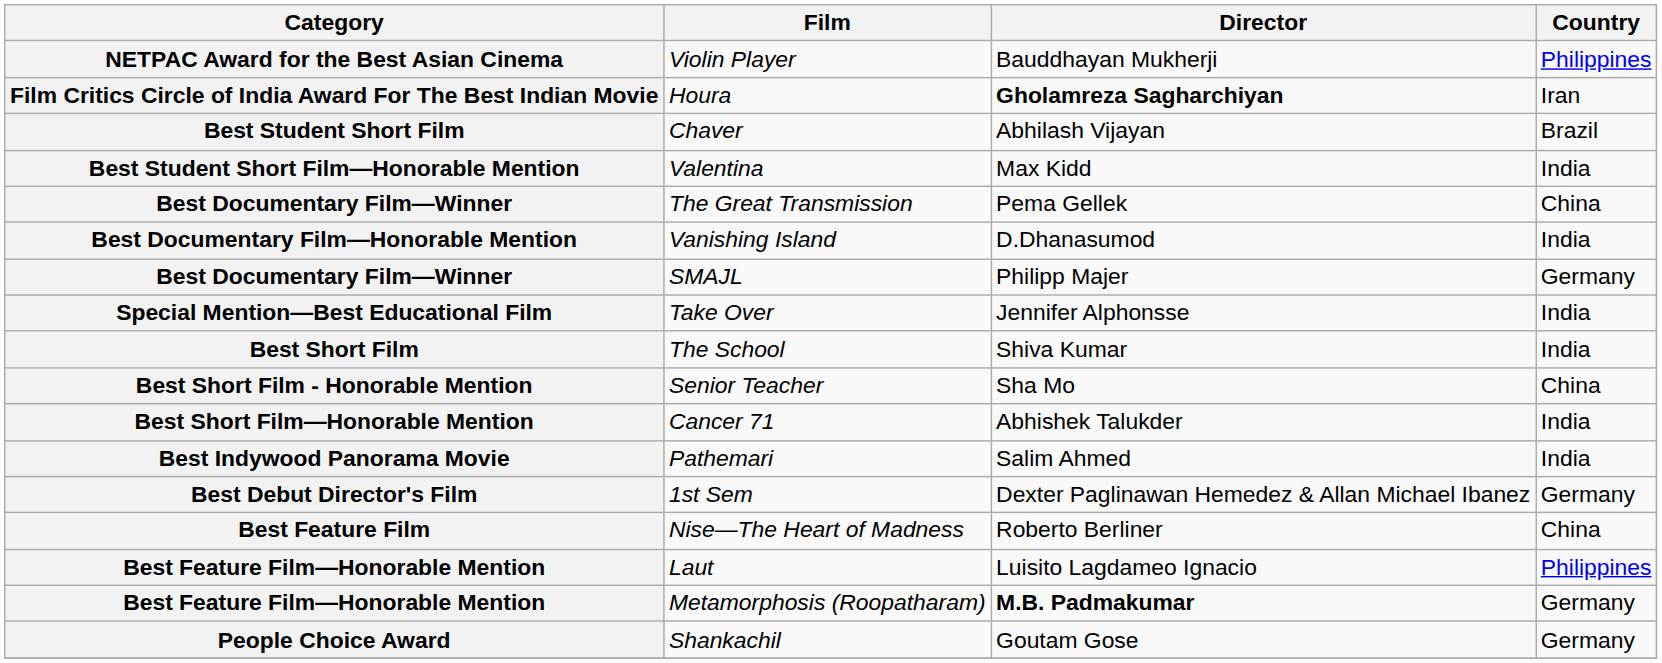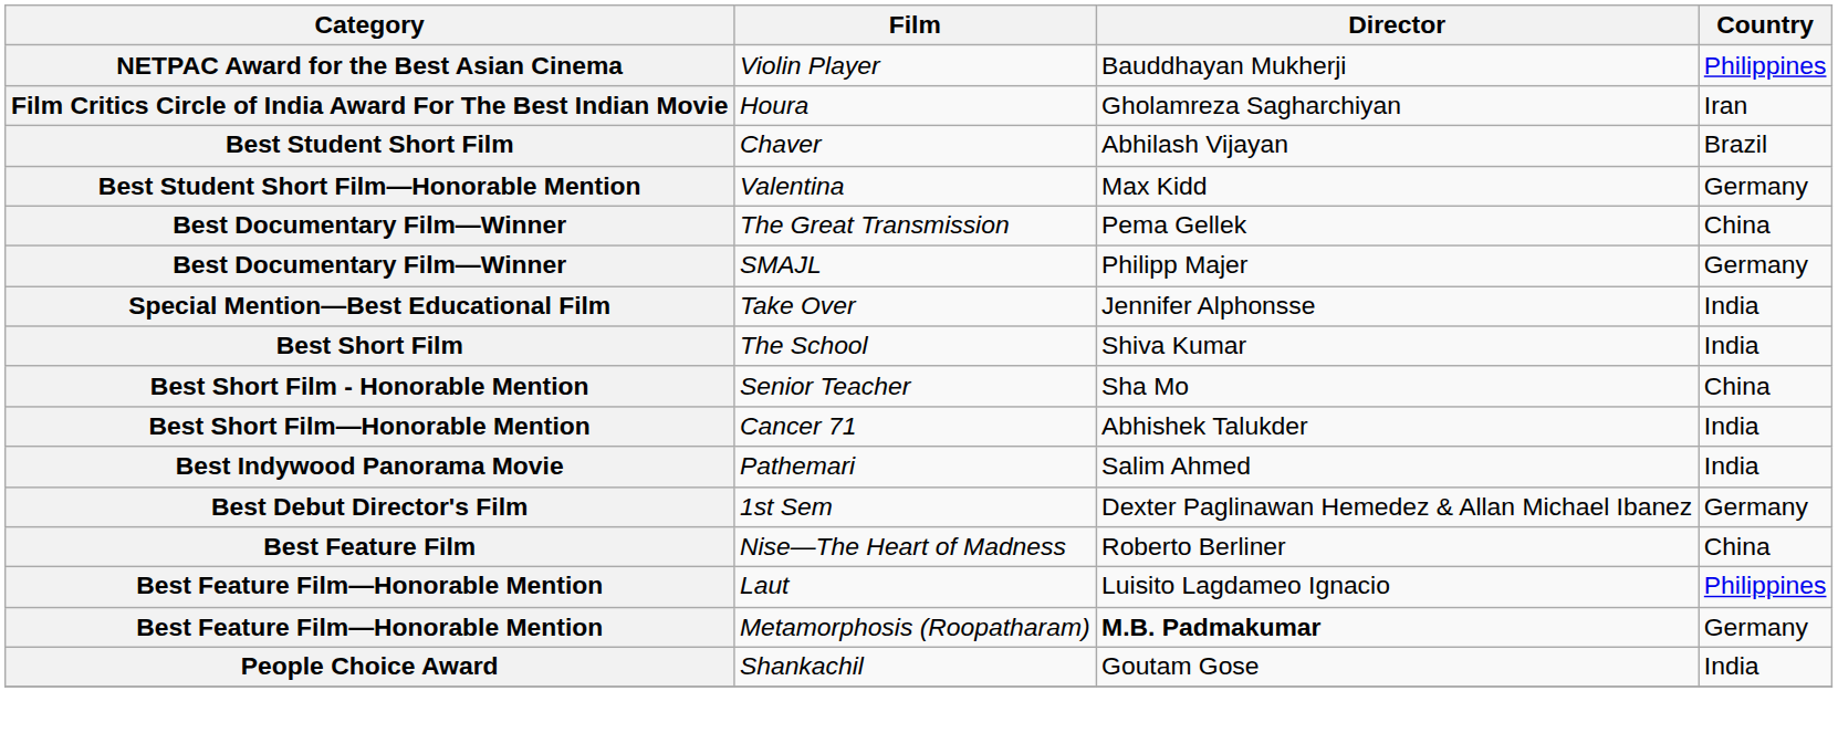Houra | Director: bold -> normal
Valentina | Country: India -> Germany
- row: Best Documentary Film—Honorable Mention | Vanishing Island | D.Dhanasumod | India
Shankachil | Country: Germany -> India
